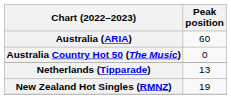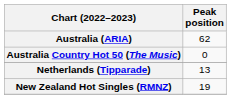Australia (ARIA) | Peak position: 60 -> 62
